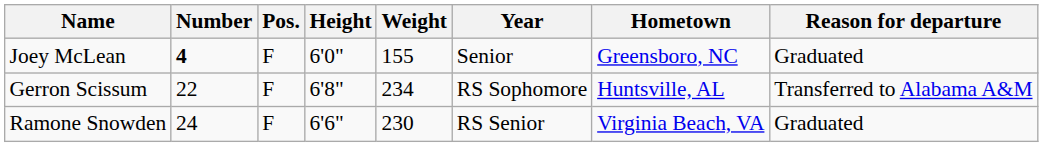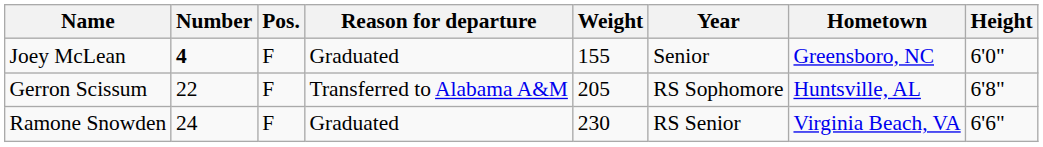columns swapped: Height <-> Reason for departure
Gerron Scissum | Weight: 234 -> 205
